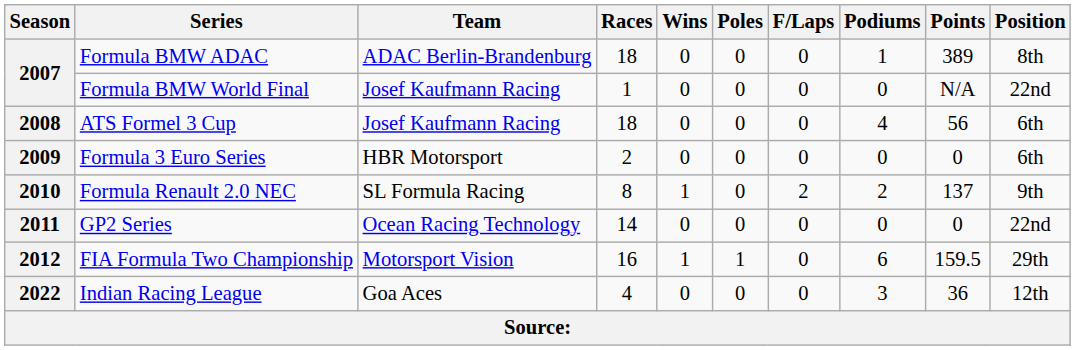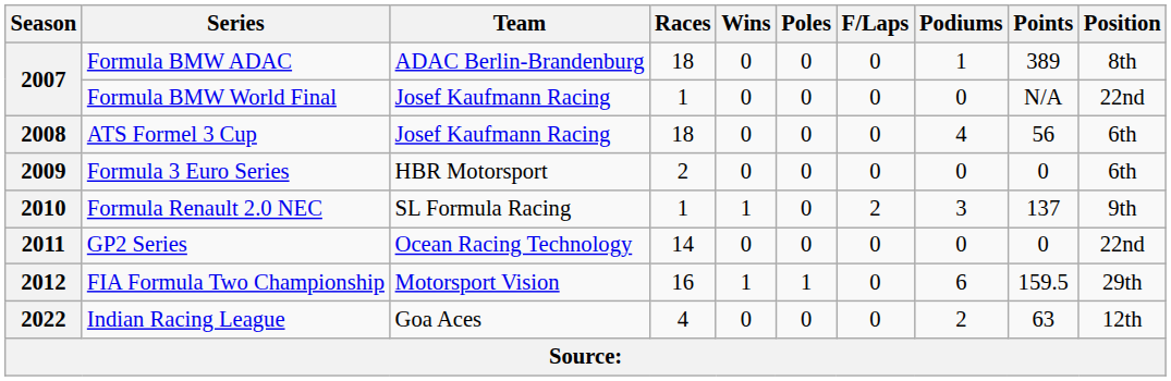Formula Renault 2.0 NEC | Races: 8 -> 1
Formula Renault 2.0 NEC | Podiums: 2 -> 3
Indian Racing League | Podiums: 3 -> 2
Indian Racing League | Points: 36 -> 63
